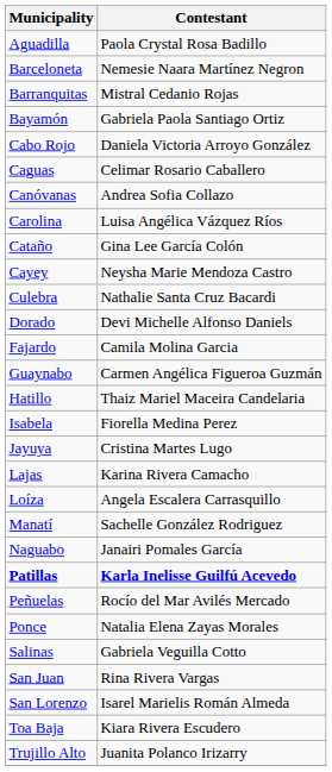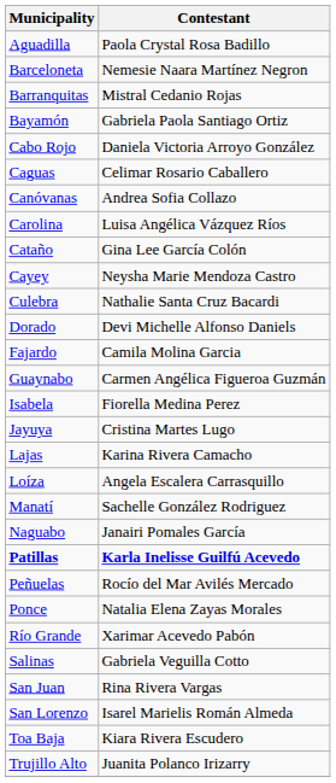- row: Hatillo | Thaiz Mariel Maceira Candelaria
+ row: Río Grande | Xarimar Acevedo Pabón
